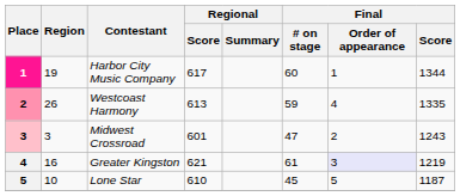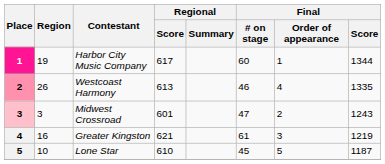Westcoast Harmony | Final / # on stage: 59 -> 46
Greater Kingston | Final / Order of appearance: lavender background -> no background
